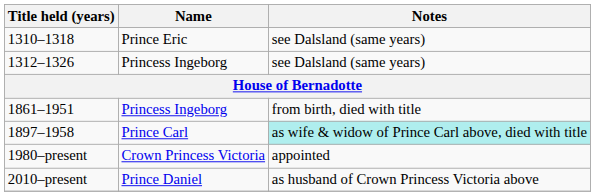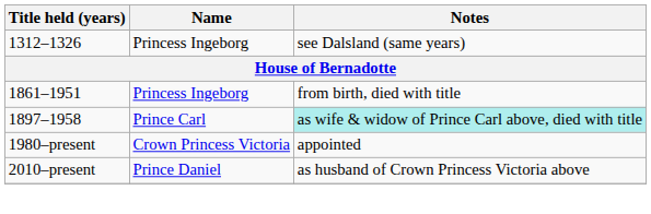- row: 1310–1318 | Prince Eric | see Dalsland (same years)
